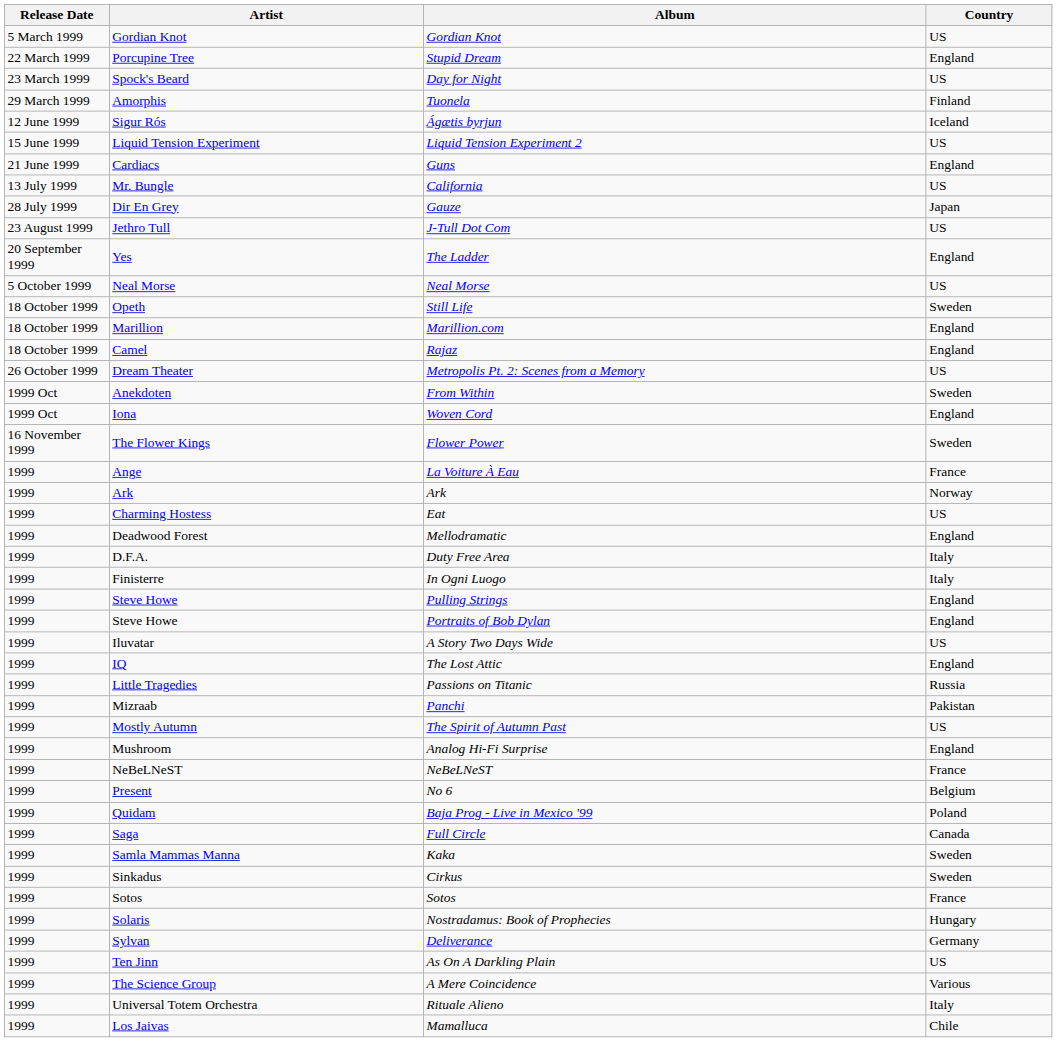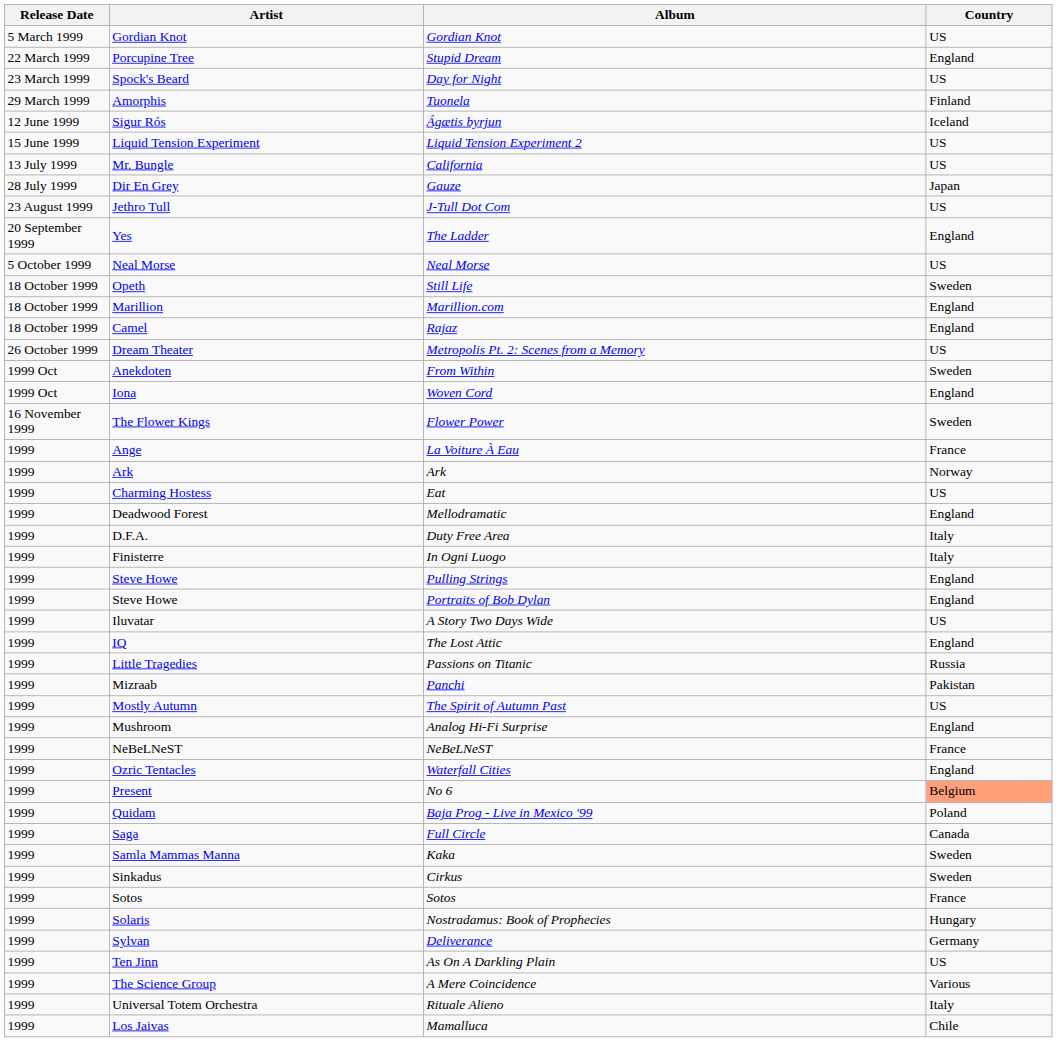- row: 21 June 1999 | Cardiacs | Guns | England
+ row: 1999 | Ozric Tentacles | Waterfall Cities | England
No 6 | Country: no background -> lightsalmon background
